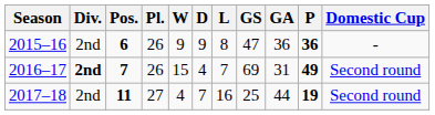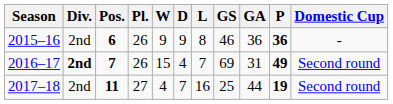2015–16 | GS: 47 -> 46
